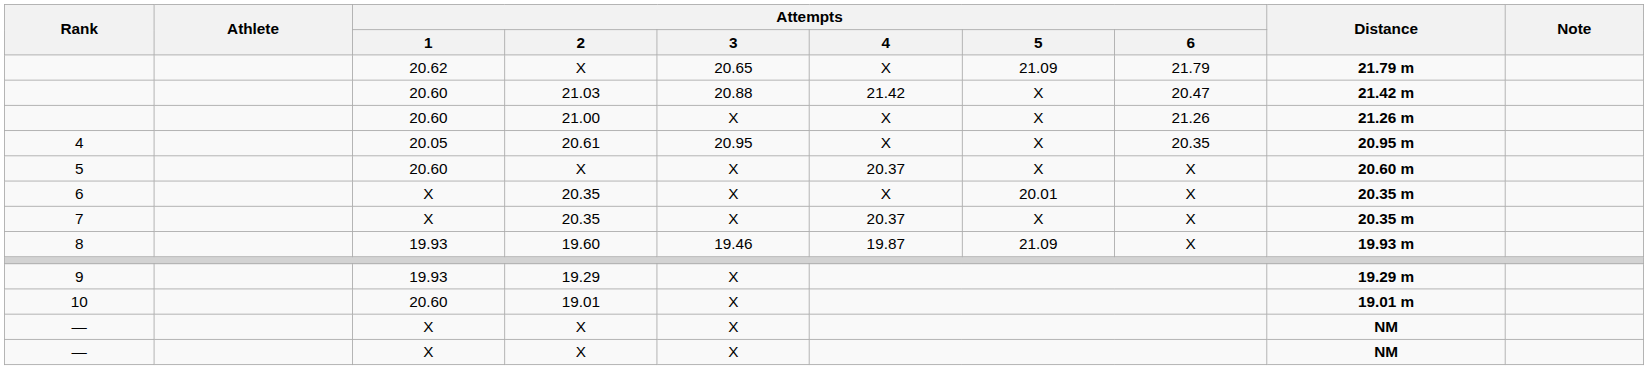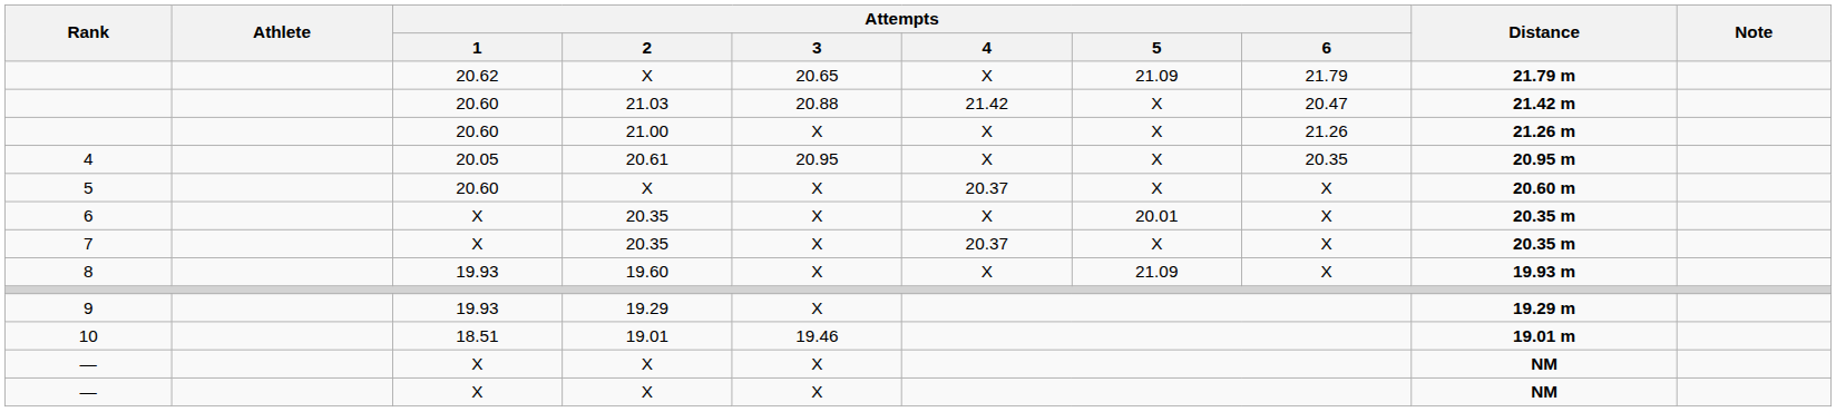8 | Attempts / 3: 19.46 -> X
8 | Attempts / 4: 19.87 -> X
10 | Attempts / 1: 20.60 -> 18.51
10 | Attempts / 3: X -> 19.46
